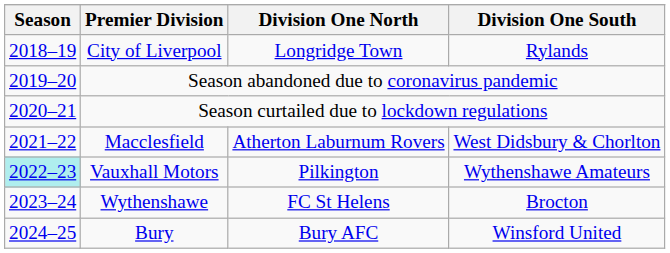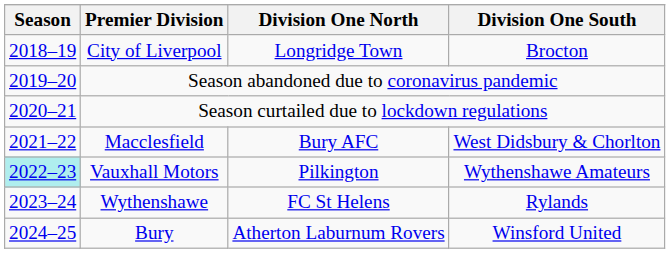City of Liverpool | Division One South: Rylands -> Brocton
Macclesfield | Division One North: Atherton Laburnum Rovers -> Bury AFC
Wythenshawe | Division One South: Brocton -> Rylands
Bury | Division One North: Bury AFC -> Atherton Laburnum Rovers
